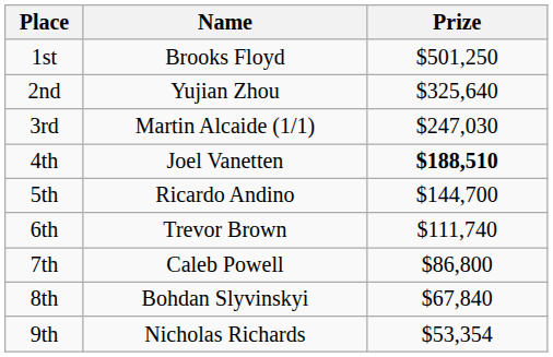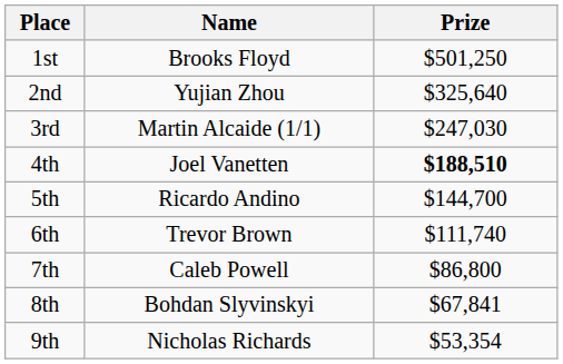8th | Prize: $67,840 -> $67,841
